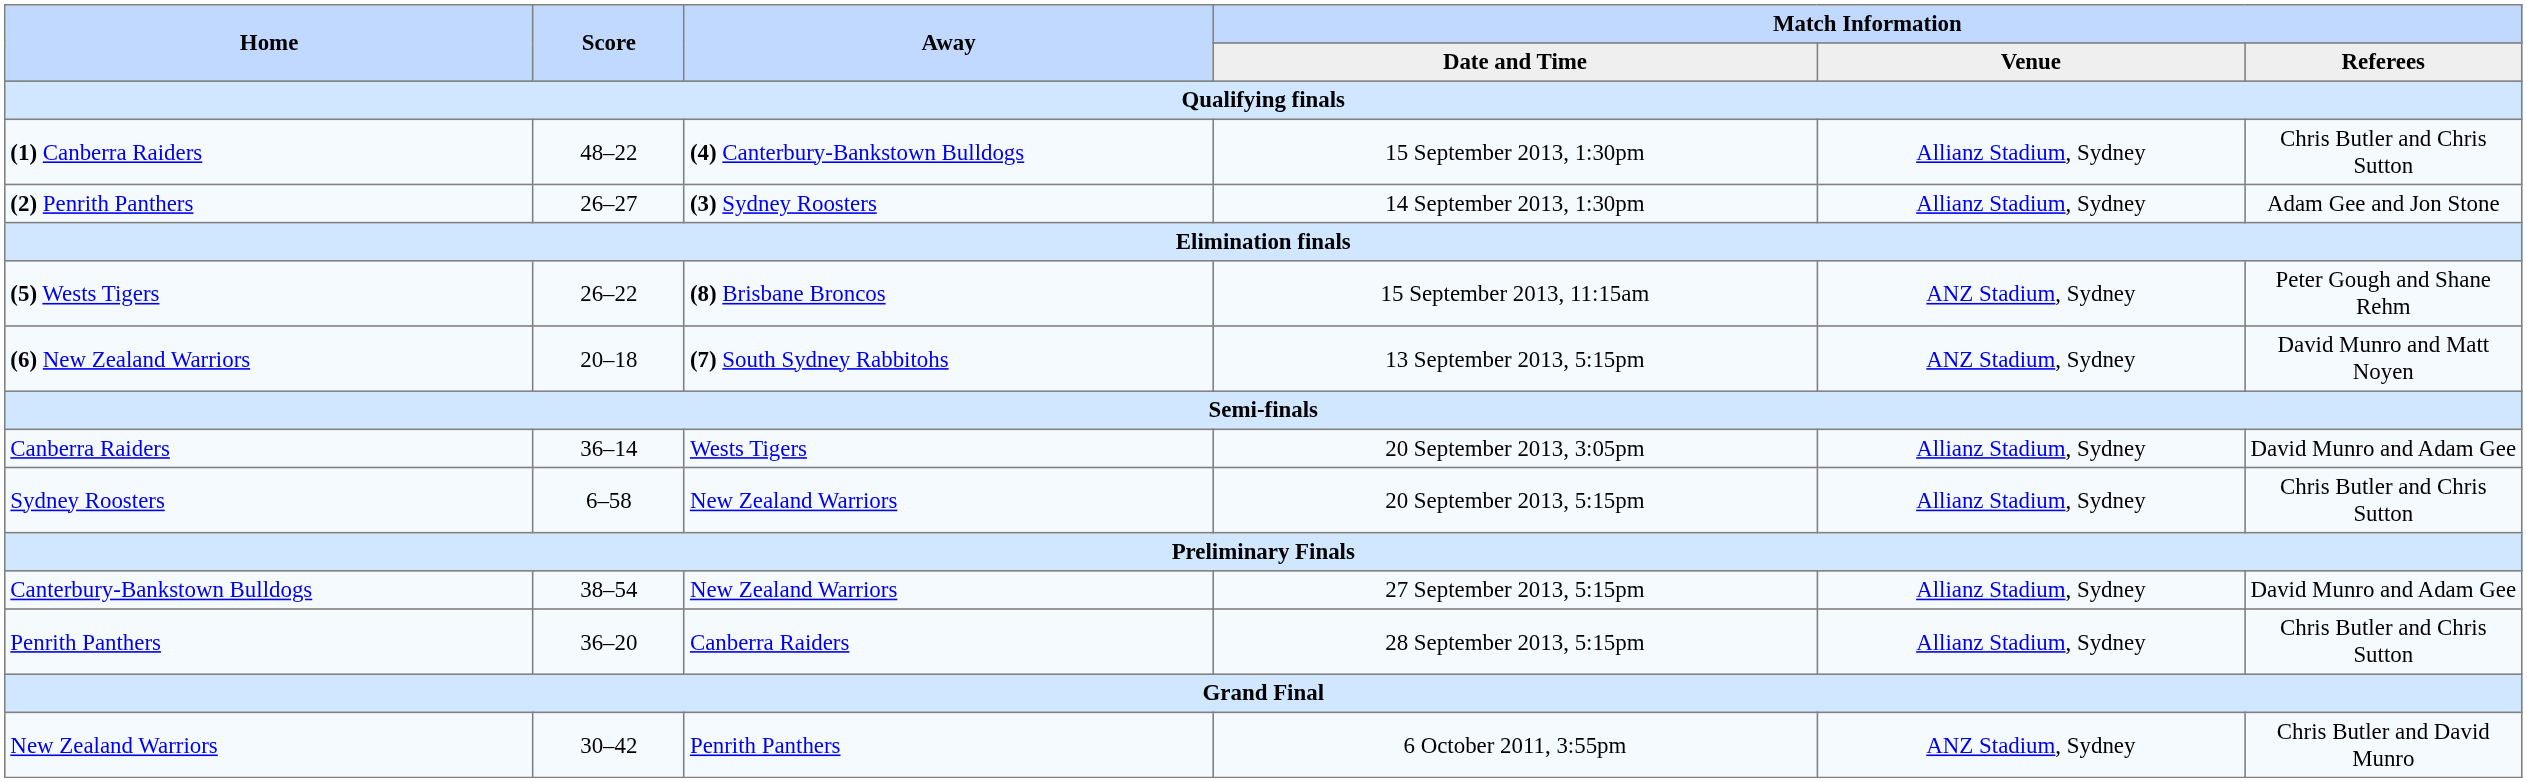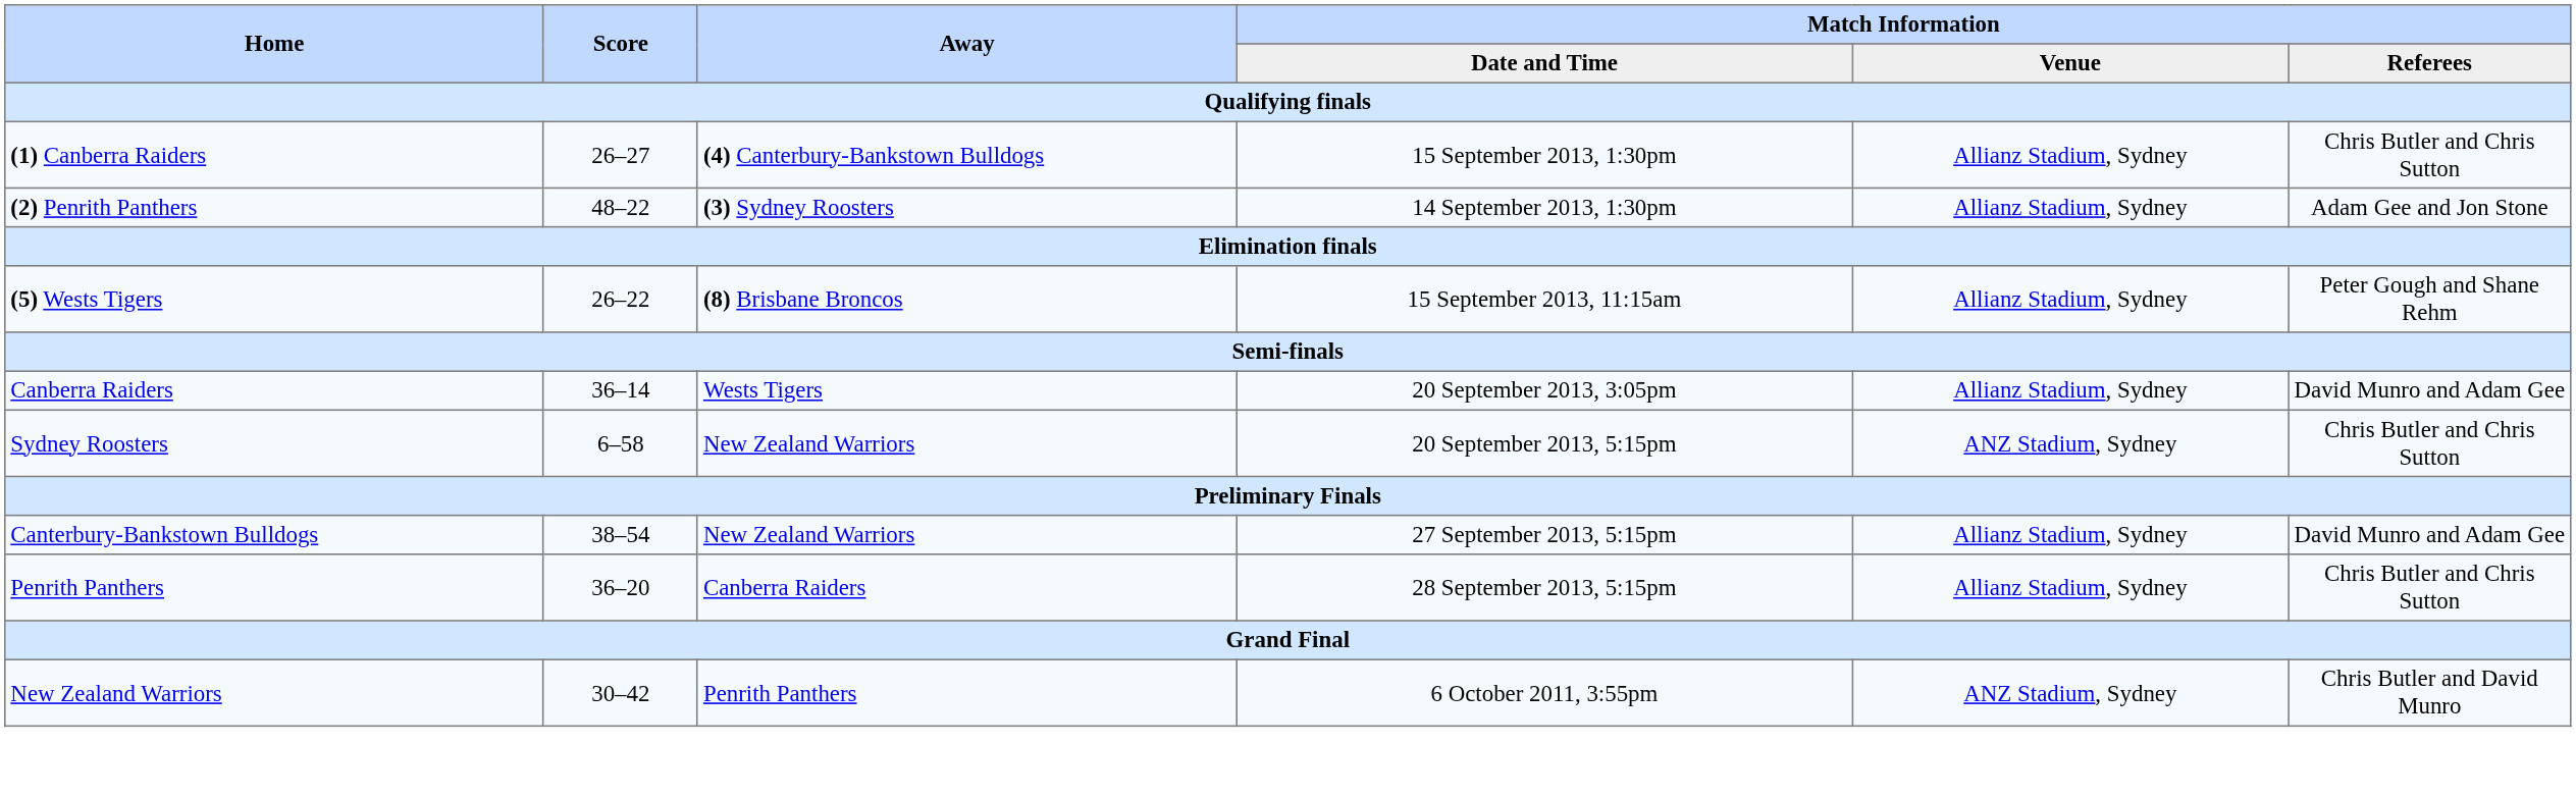(1) Canberra Raiders | Score: 48–22 -> 26–27
(2) Penrith Panthers | Score: 26–27 -> 48–22
(5) Wests Tigers | Match Information / Venue: ANZ Stadium, Sydney -> Allianz Stadium, Sydney
- row: (6) New Zealand Warriors | 20–18 | (7) South Sydney Rabbitohs | 13 September 2013, 5:15pm | ANZ Stadium, Sydney | David Munro and Matt Noyen
Sydney Roosters | Match Information / Venue: Allianz Stadium, Sydney -> ANZ Stadium, Sydney
